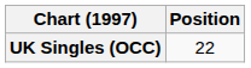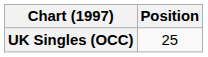UK Singles (OCC) | Position: 22 -> 25
